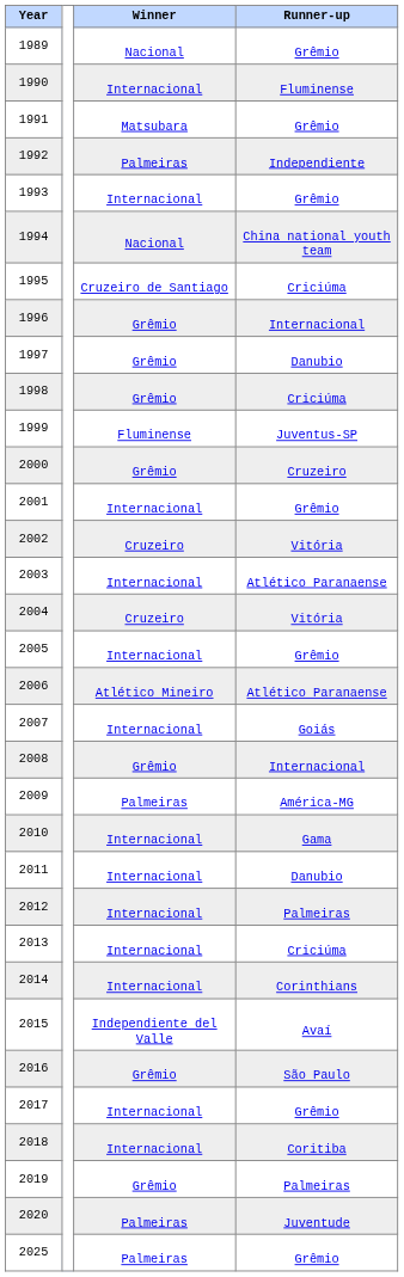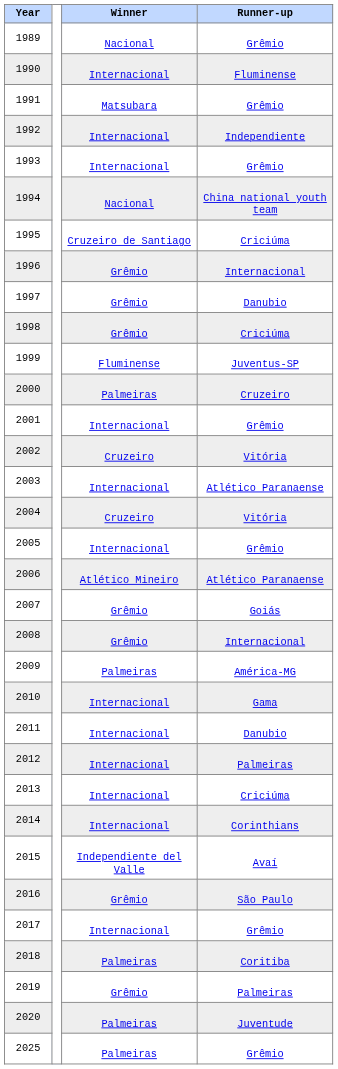1992 | Winner: Palmeiras -> Internacional
2000 | Winner: Grêmio -> Palmeiras
2007 | Winner: Internacional -> Grêmio
2018 | Winner: Internacional -> Palmeiras
